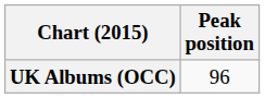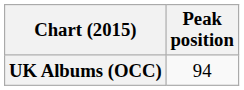UK Albums (OCC) | Peak position: 96 -> 94
